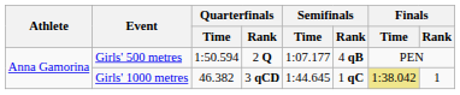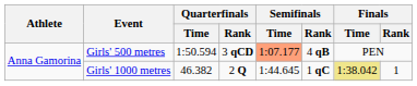Girls' 500 metres | Quarterfinals / Rank: 2 Q -> 3 qCD
Girls' 500 metres | Semifinals / Time: no background -> lightsalmon background
Girls' 1000 metres | Quarterfinals / Rank: 3 qCD -> 2 Q
